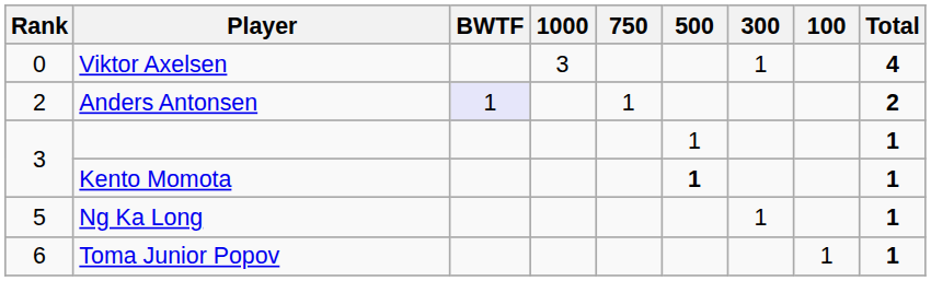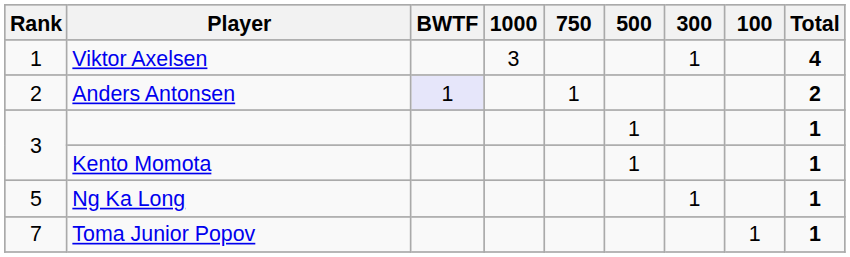Viktor Axelsen | Rank: 0 -> 1
Kento Momota | 500: bold -> normal
Toma Junior Popov | Rank: 6 -> 7
